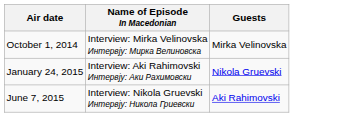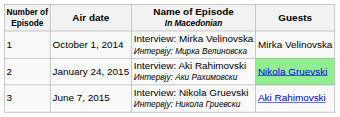+ column: Number of Episode | 1 | 2 | 3
January 24, 2015 | Guests: no background -> lightgreen background
